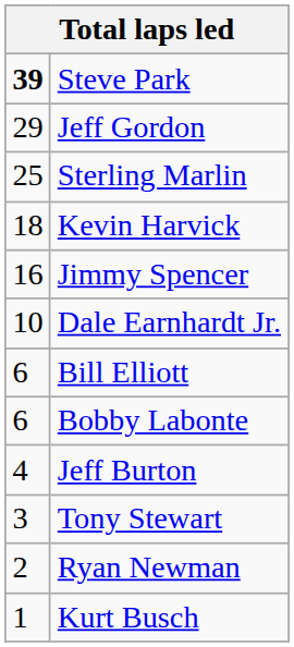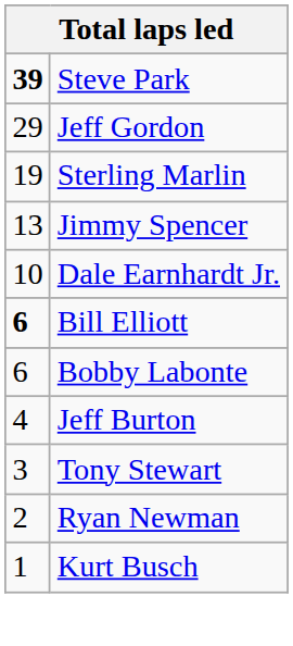Sterling Marlin | column 1: 25 -> 19
- row: 18 | Kevin Harvick
Jimmy Spencer | column 1: 16 -> 13
Bill Elliott | column 1: normal -> bold
